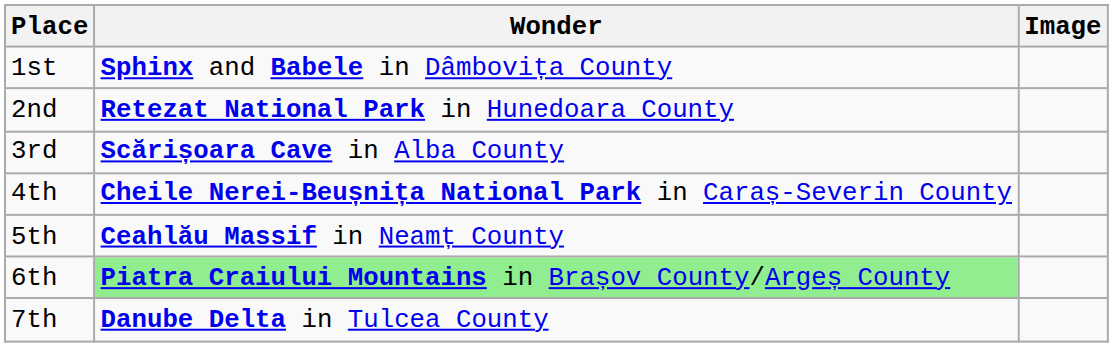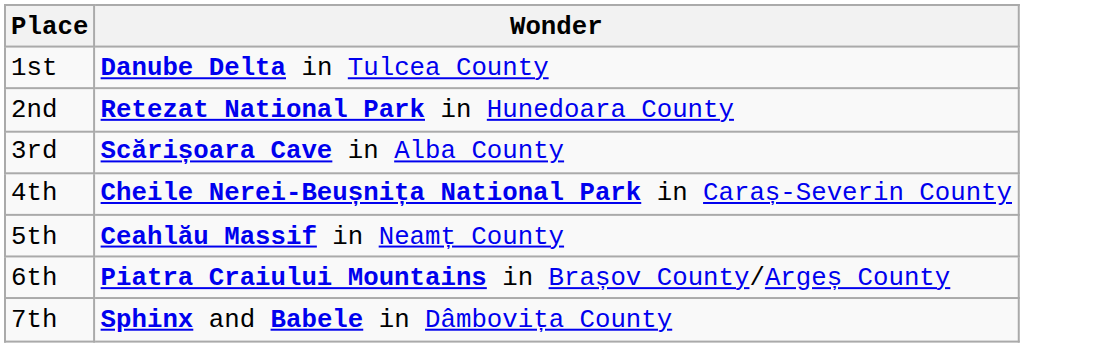- column: Image
1st | Wonder: Sphinx and Babele in Dâmbovița County -> Danube Delta in Tulcea County
6th | Wonder: lightgreen background -> no background
7th | Wonder: Danube Delta in Tulcea County -> Sphinx and Babele in Dâmbovița County
